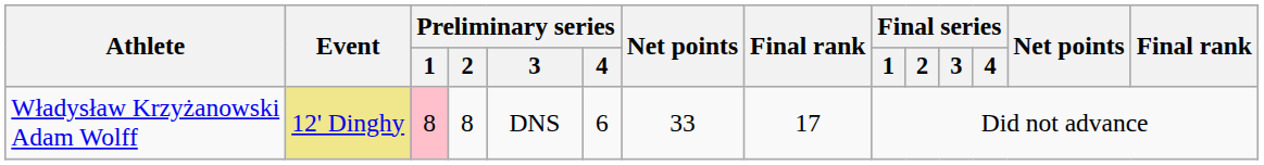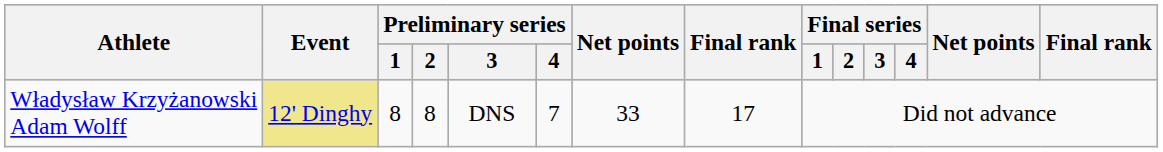Władysław Krzyżanowski Adam Wolff | Preliminary series / 1: pink background -> no background
Władysław Krzyżanowski Adam Wolff | Preliminary series / 4: 6 -> 7
